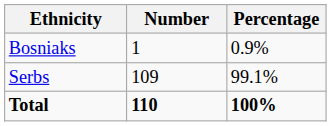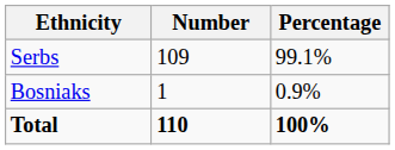rows swapped: Serbs <-> Bosniaks
